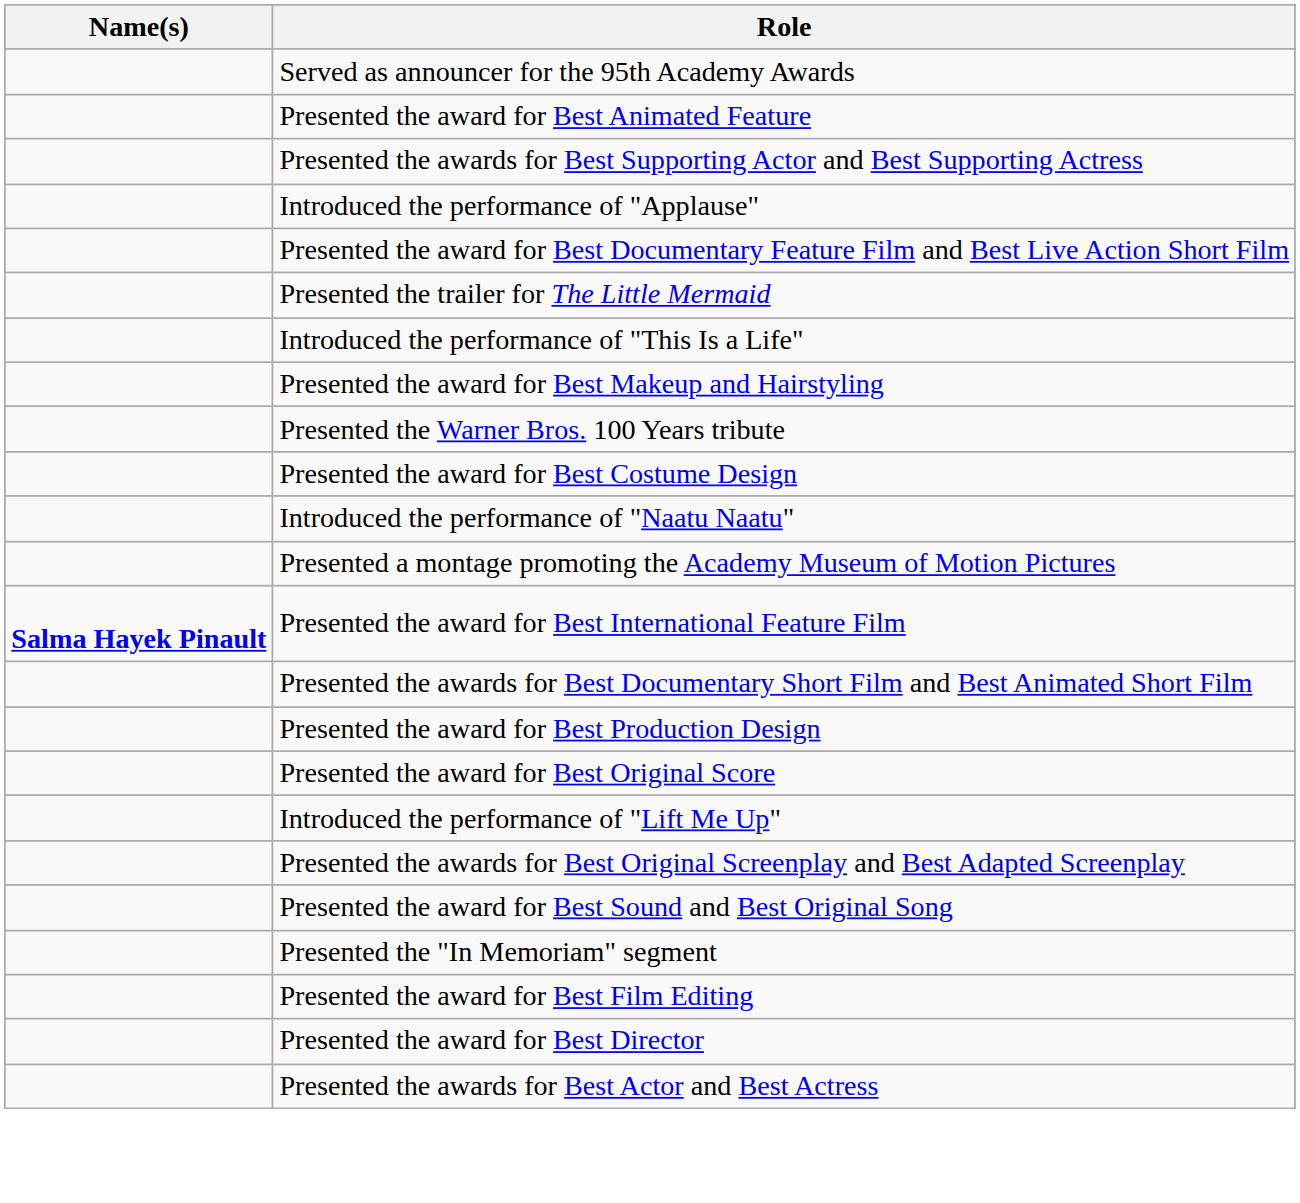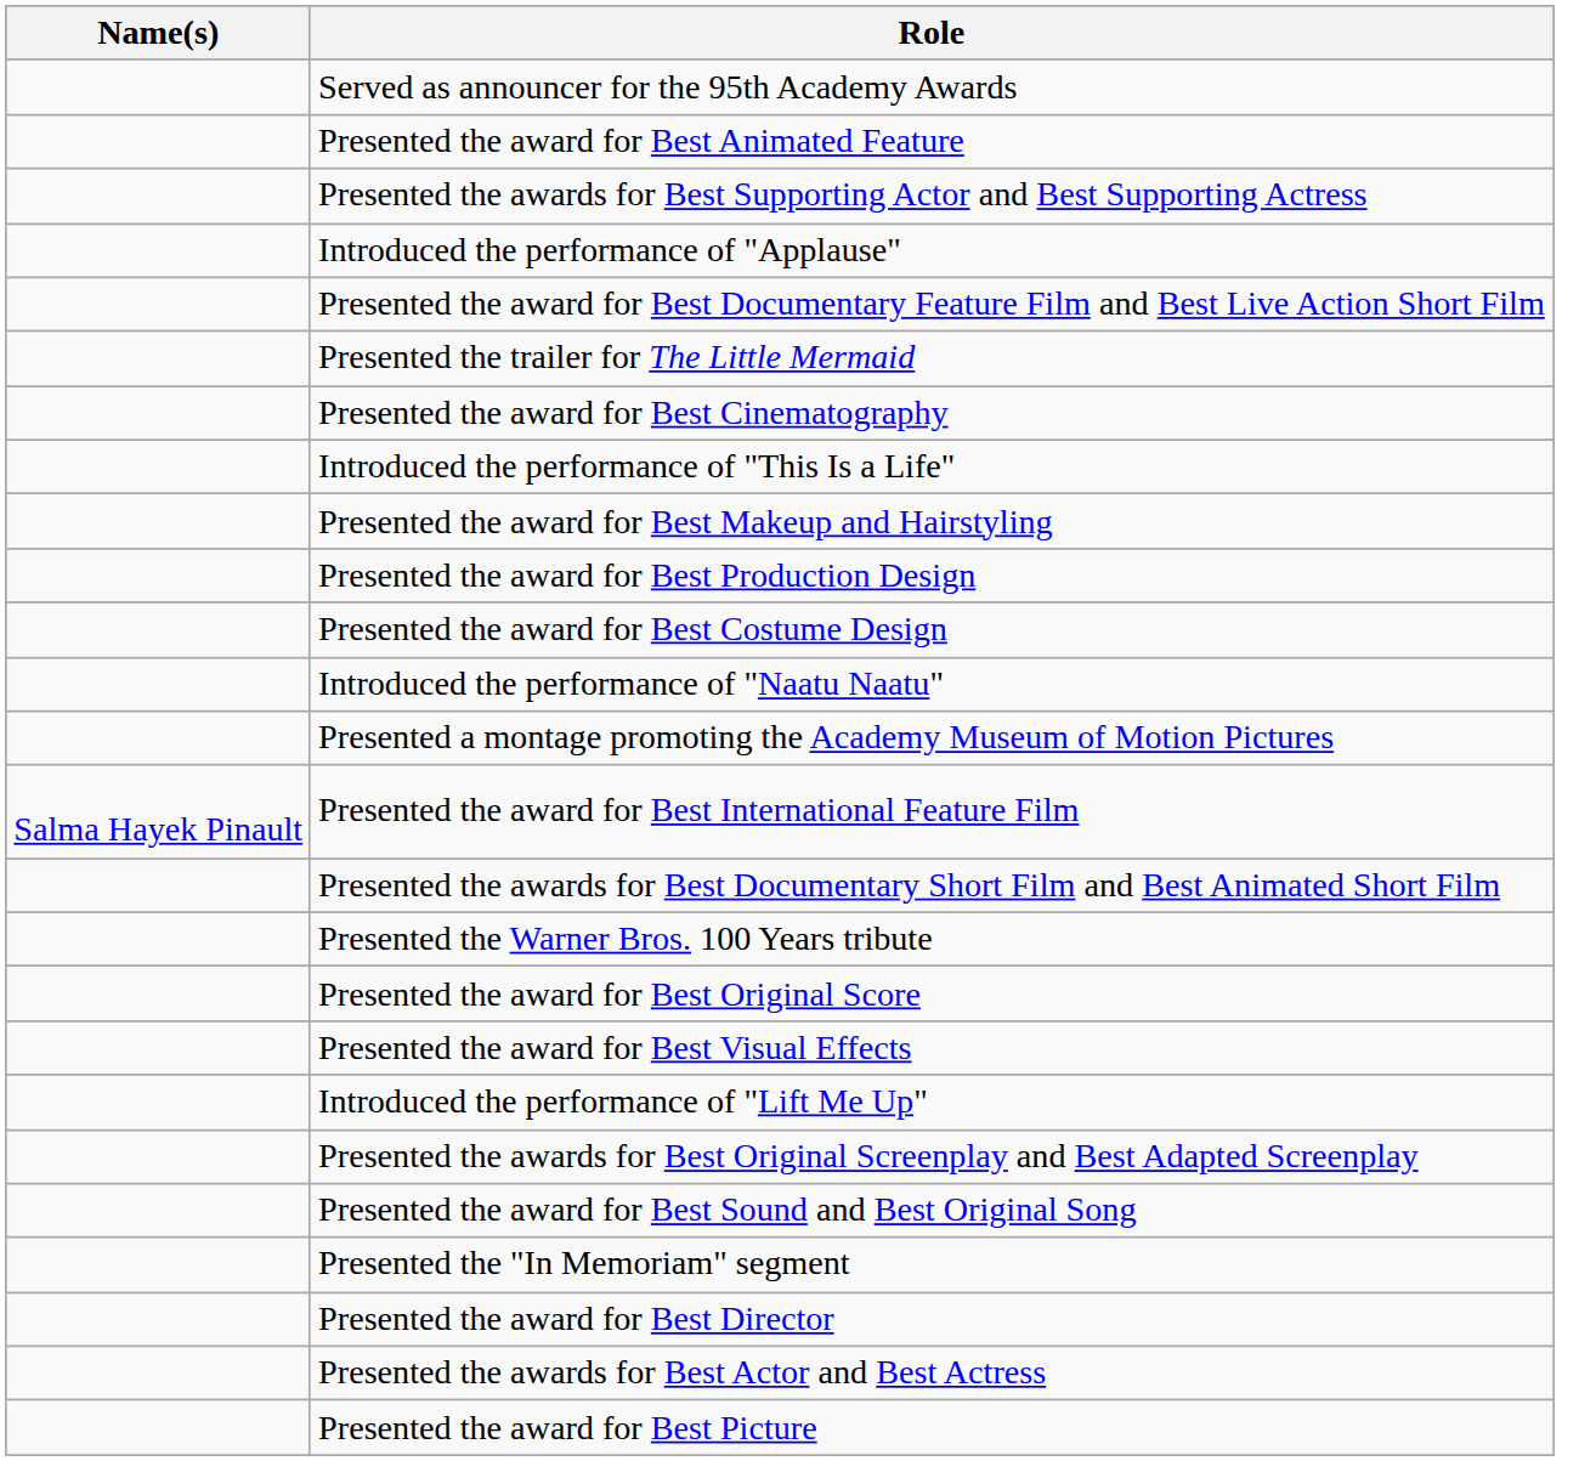+ row: Presented the award for Best Cinematography
rows swapped: Presented the Warner Bros. 100 Years tribute <-> Presented the award for Best Production Design
Presented the award for Best International Feature Film | Name(s): bold -> normal
+ row: Presented the award for Best Visual Effects
- row: Presented the award for Best Film Editing
+ row: Presented the award for Best Picture
